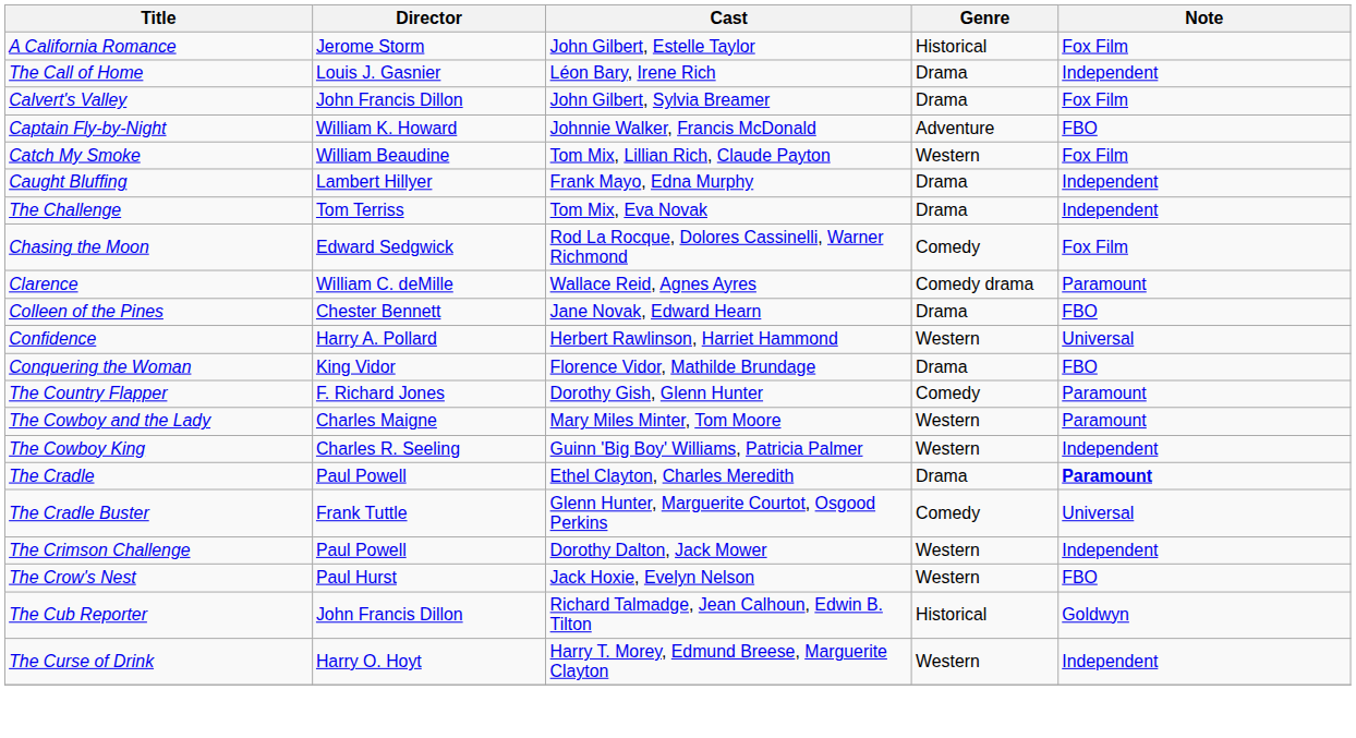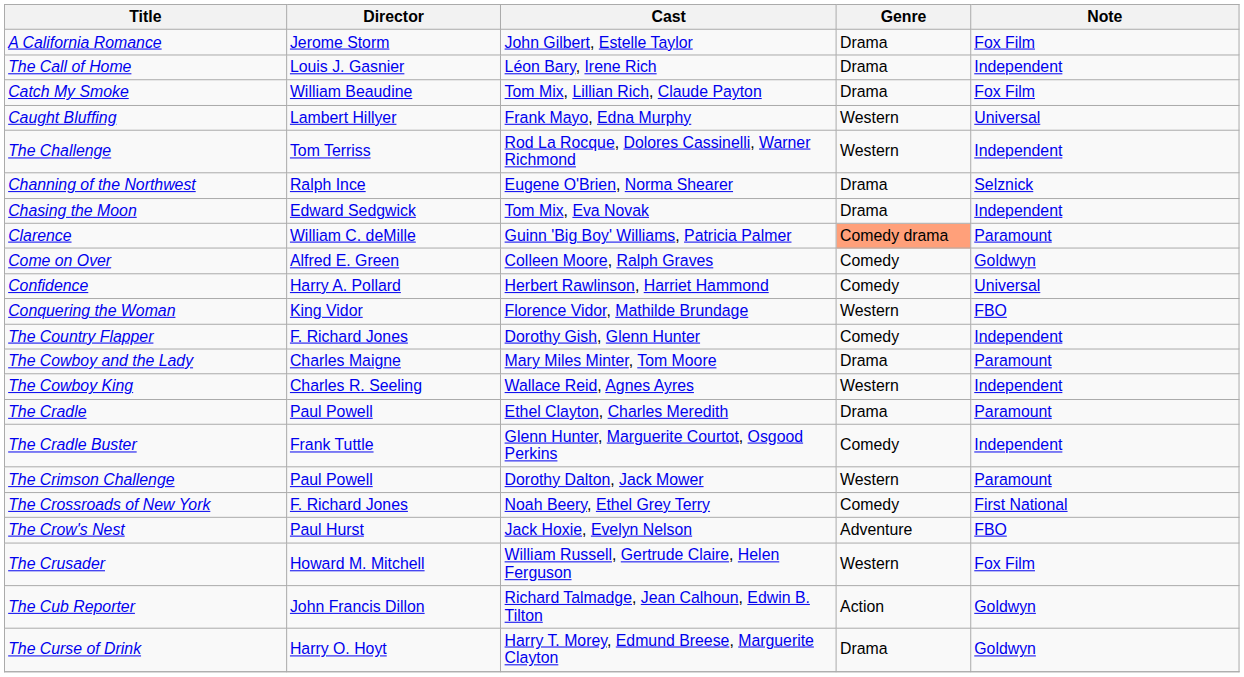A California Romance | Genre: Historical -> Drama
- row: Calvert's Valley | John Francis Dillon | John Gilbert, Sylvia Breamer | Drama | Fox Film
- row: Captain Fly-by-Night | William K. Howard | Johnnie Walker, Francis McDonald | Adventure | FBO
Catch My Smoke | Genre: Western -> Drama
Caught Bluffing | Genre: Drama -> Western
Caught Bluffing | Note: Independent -> Universal
The Challenge | Cast: Tom Mix, Eva Novak -> Rod La Rocque, Dolores Cassinelli, Warner Richmond
The Challenge | Genre: Drama -> Western
+ row: Channing of the Northwest | Ralph Ince | Eugene O'Brien, Norma Shearer | Drama | Selznick
Chasing the Moon | Cast: Rod La Rocque, Dolores Cassinelli, Warner Richmond -> Tom Mix, Eva Novak
Chasing the Moon | Genre: Comedy -> Drama
Chasing the Moon | Note: Fox Film -> Independent
Clarence | Cast: Wallace Reid, Agnes Ayres -> Guinn 'Big Boy' Williams, Patricia Palmer
Clarence | Genre: no background -> lightsalmon background
- row: Colleen of the Pines | Chester Bennett | Jane Novak, Edward Hearn | Drama | FBO
+ row: Come on Over | Alfred E. Green | Colleen Moore, Ralph Graves | Comedy | Goldwyn
Confidence | Genre: Western -> Comedy
Conquering the Woman | Genre: Drama -> Western
The Country Flapper | Note: Paramount -> Independent
The Cowboy and the Lady | Genre: Western -> Drama
The Cowboy King | Cast: Guinn 'Big Boy' Williams, Patricia Palmer -> Wallace Reid, Agnes Ayres
The Cradle | Note: bold -> normal
The Cradle Buster | Note: Universal -> Independent
The Crimson Challenge | Note: Independent -> Paramount
+ row: The Crossroads of New York | F. Richard Jones | Noah Beery, Ethel Grey Terry | Comedy | First National
The Crow's Nest | Genre: Western -> Adventure
+ row: The Crusader | Howard M. Mitchell | William Russell, Gertrude Claire, Helen Ferguson | Western | Fox Film
The Cub Reporter | Genre: Historical -> Action
The Curse of Drink | Genre: Western -> Drama
The Curse of Drink | Note: Independent -> Goldwyn
